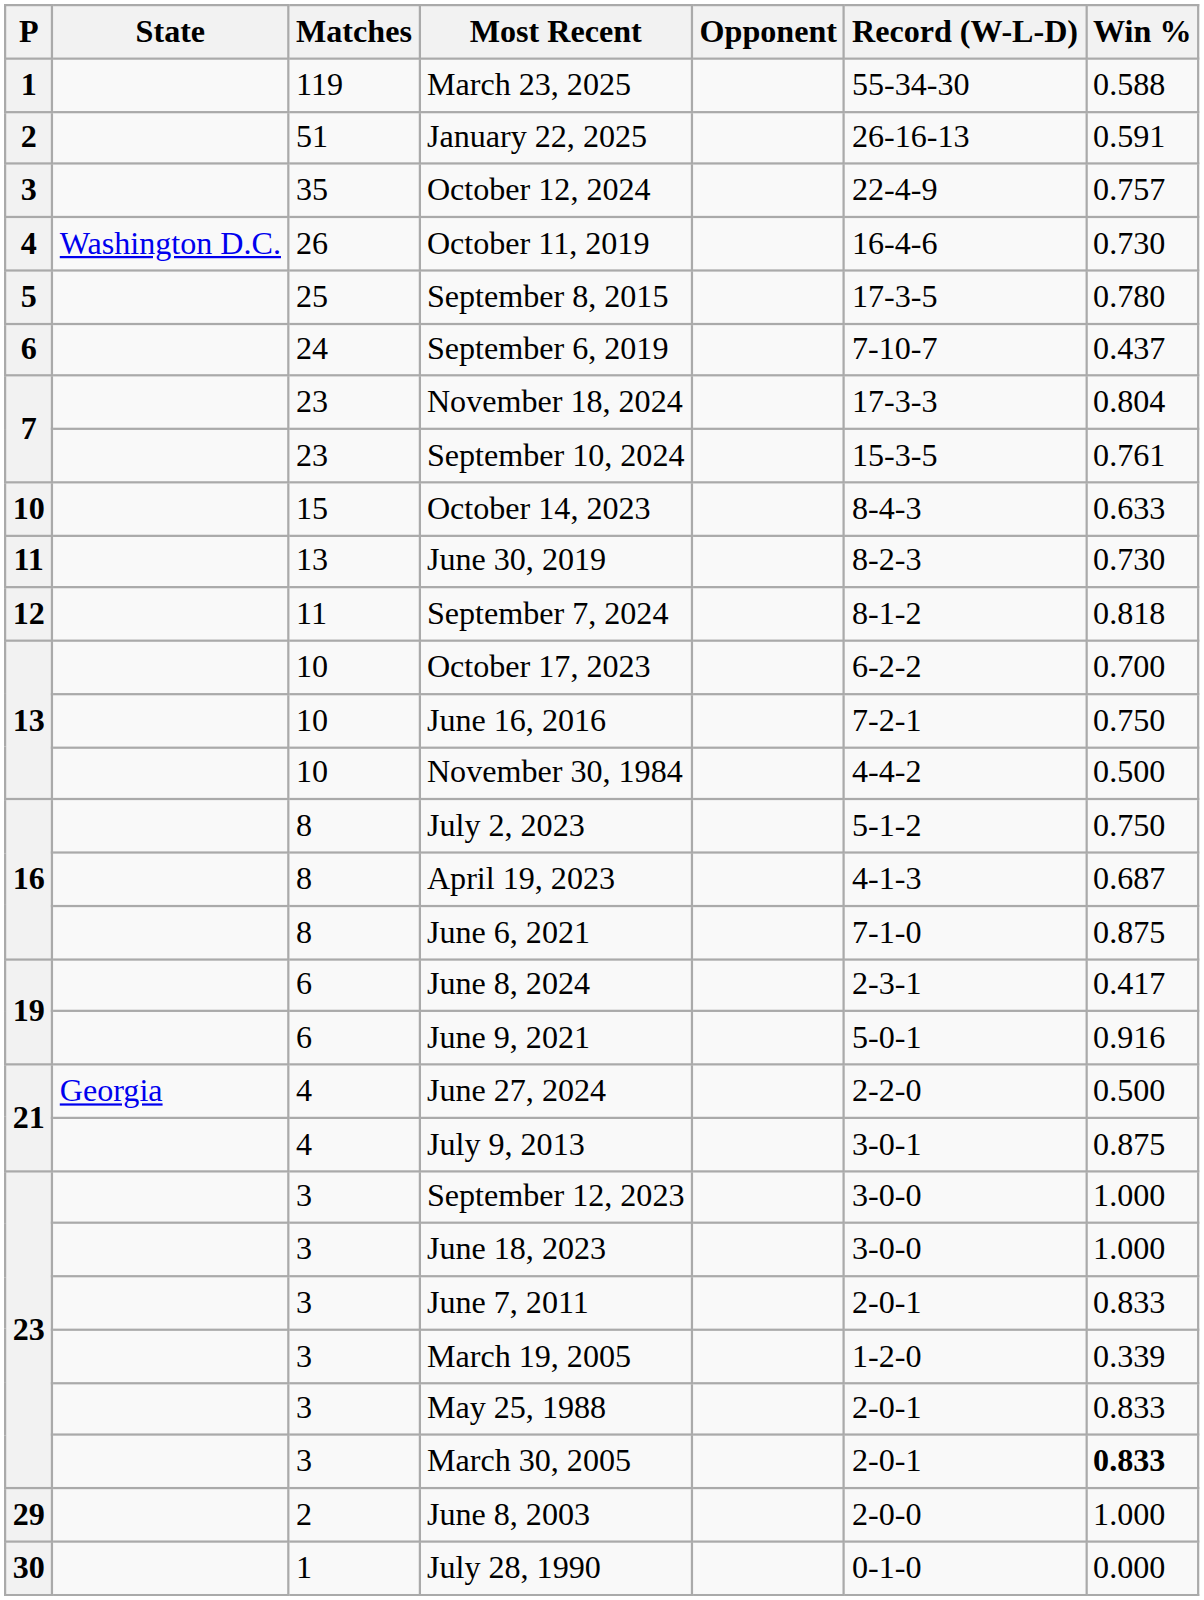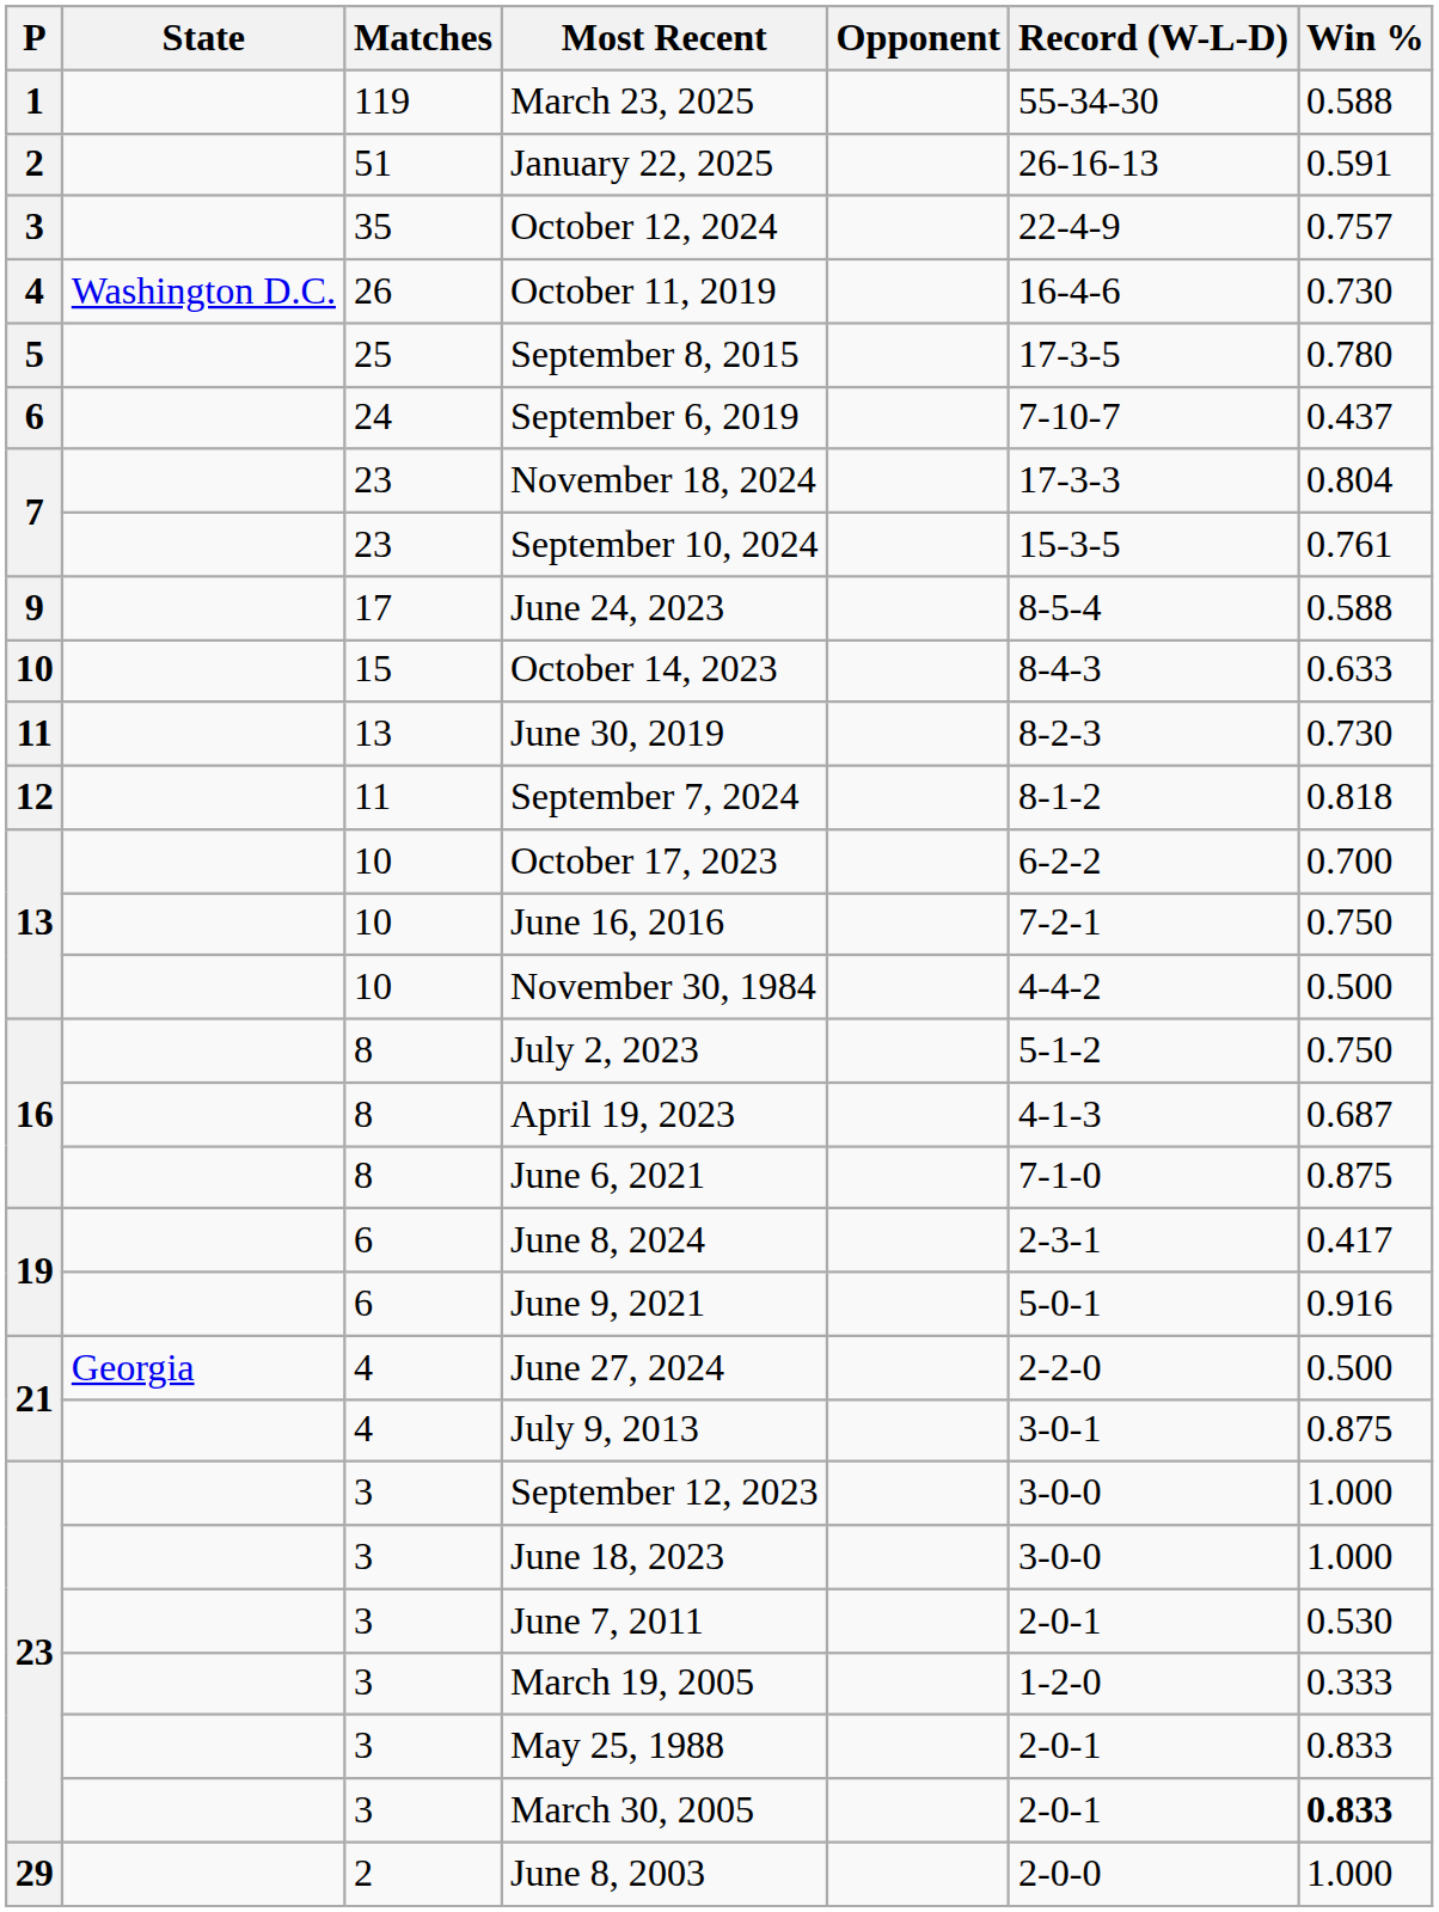+ row: 9 | 17 | June 24, 2023 | 8-5-4 | 0.588
June 7, 2011 | Win %: 0.833 -> 0.530
March 19, 2005 | Win %: 0.339 -> 0.333
- row: 30 | 1 | July 28, 1990 | 0-1-0 | 0.000
